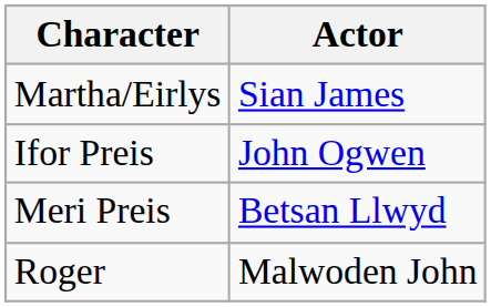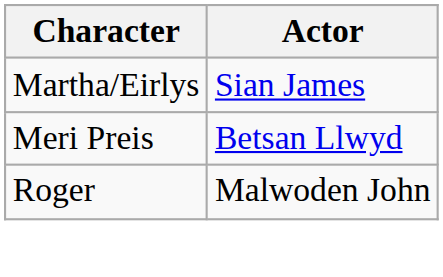- row: Ifor Preis | John Ogwen
